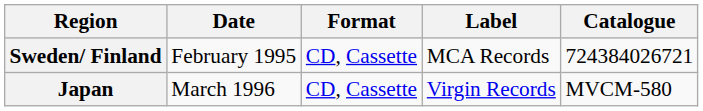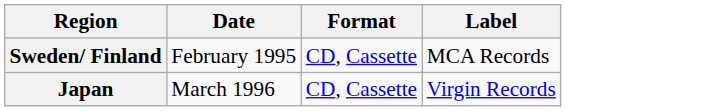- column: Catalogue | 724384026721 | MVCM-580
